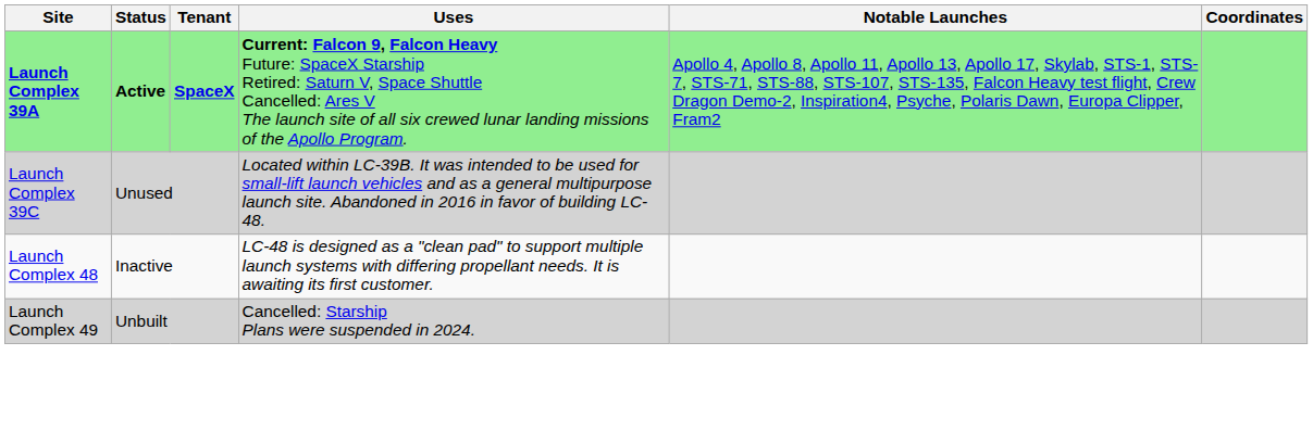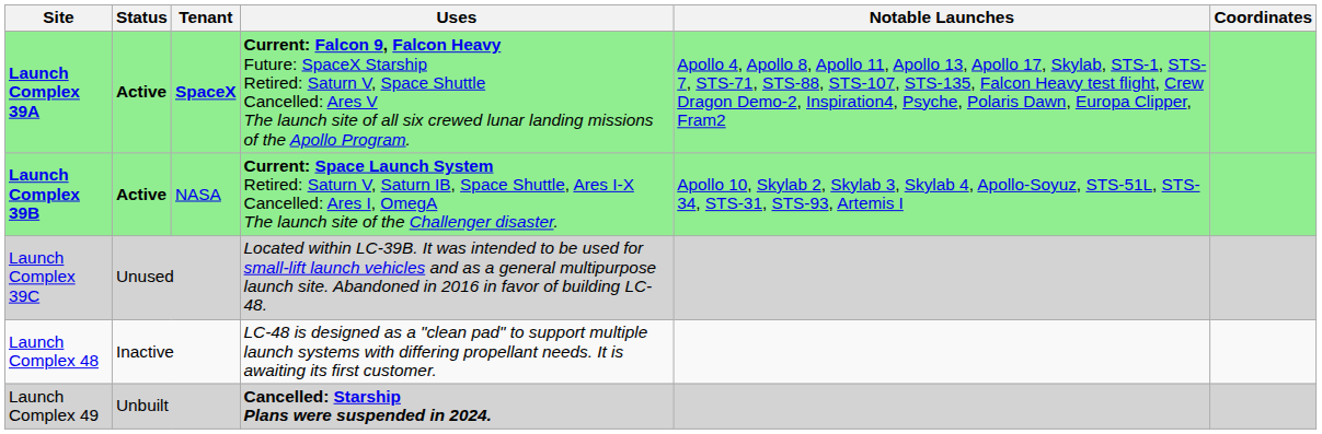+ row: Launch Complex 39B | Active | NASA | Current: Space Launch System Retired: Saturn V, Saturn IB, Space Shuttle, Ares I-X Cancelled: Ares I, OmegA The launch site of the Challenger disaster. | Apollo 10, Skylab 2, Skylab 3, Skylab 4, Apollo-Soyuz, STS-51L, STS-34, STS-31, STS-93, Artemis I
Launch Complex 49 | Uses: normal -> bold
